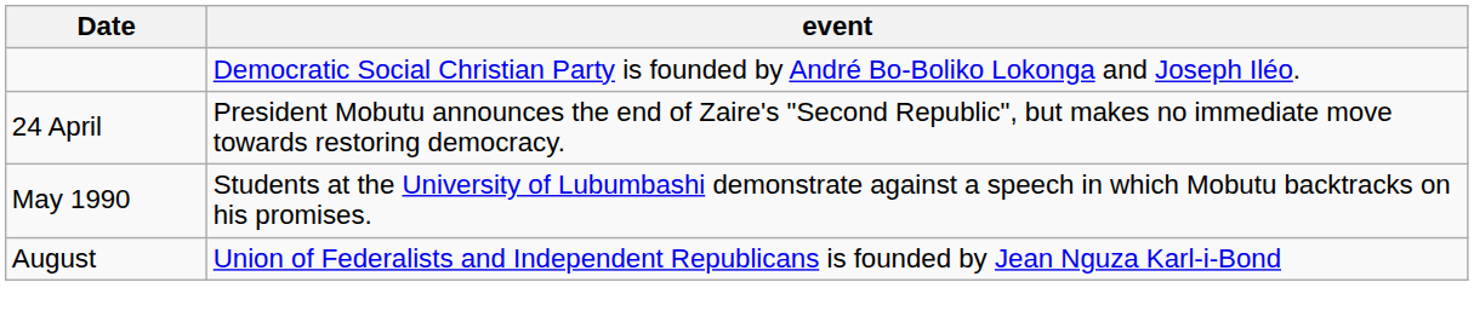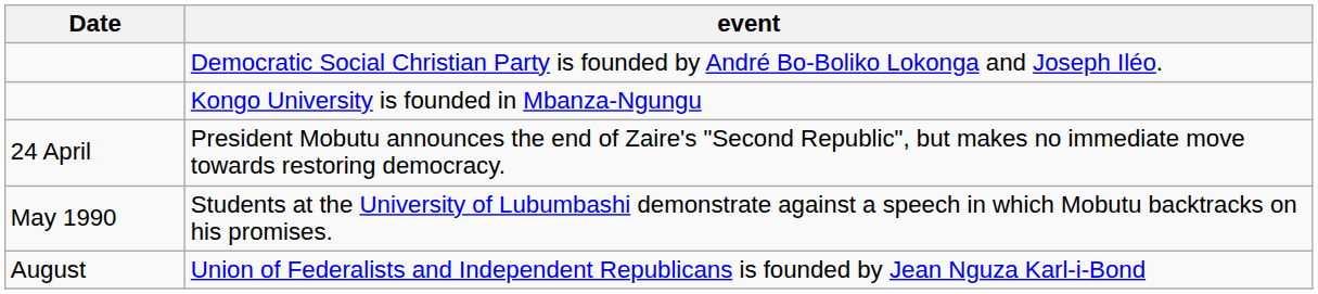+ row: Kongo University is founded in Mbanza-Ngungu
